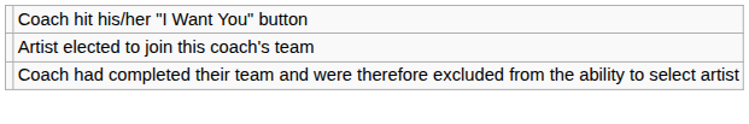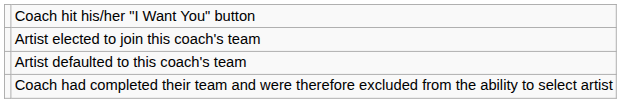+ row: Artist defaulted to this coach's team
